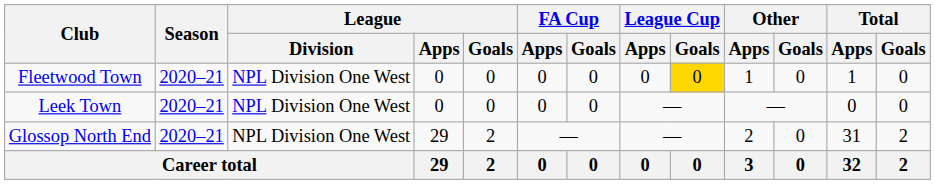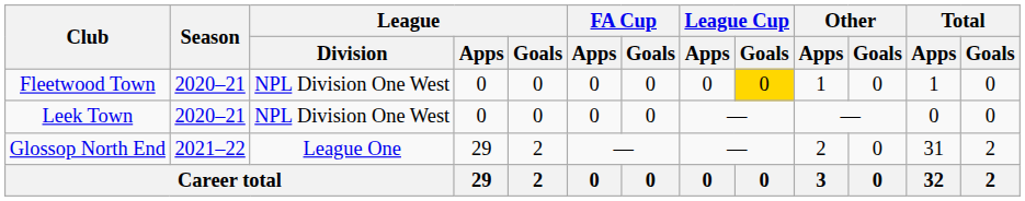Glossop North End | Season: 2020–21 -> 2021–22
Glossop North End | League / Division: NPL Division One West -> League One
